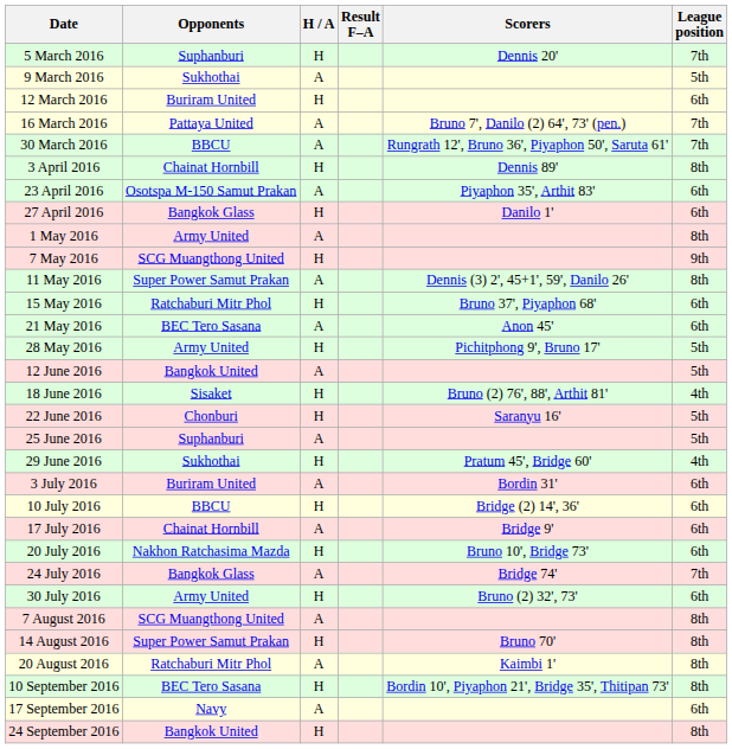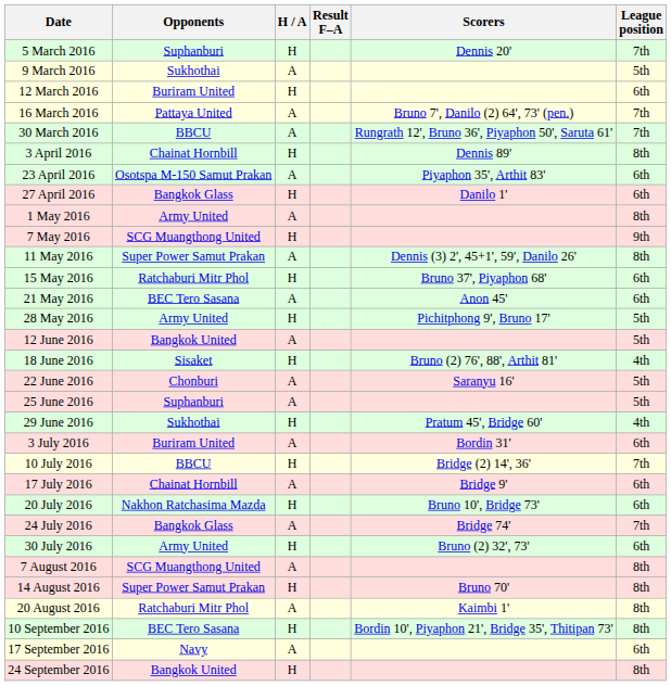22 June 2016 | H / A: H -> A
10 July 2016 | League position: 6th -> 7th
